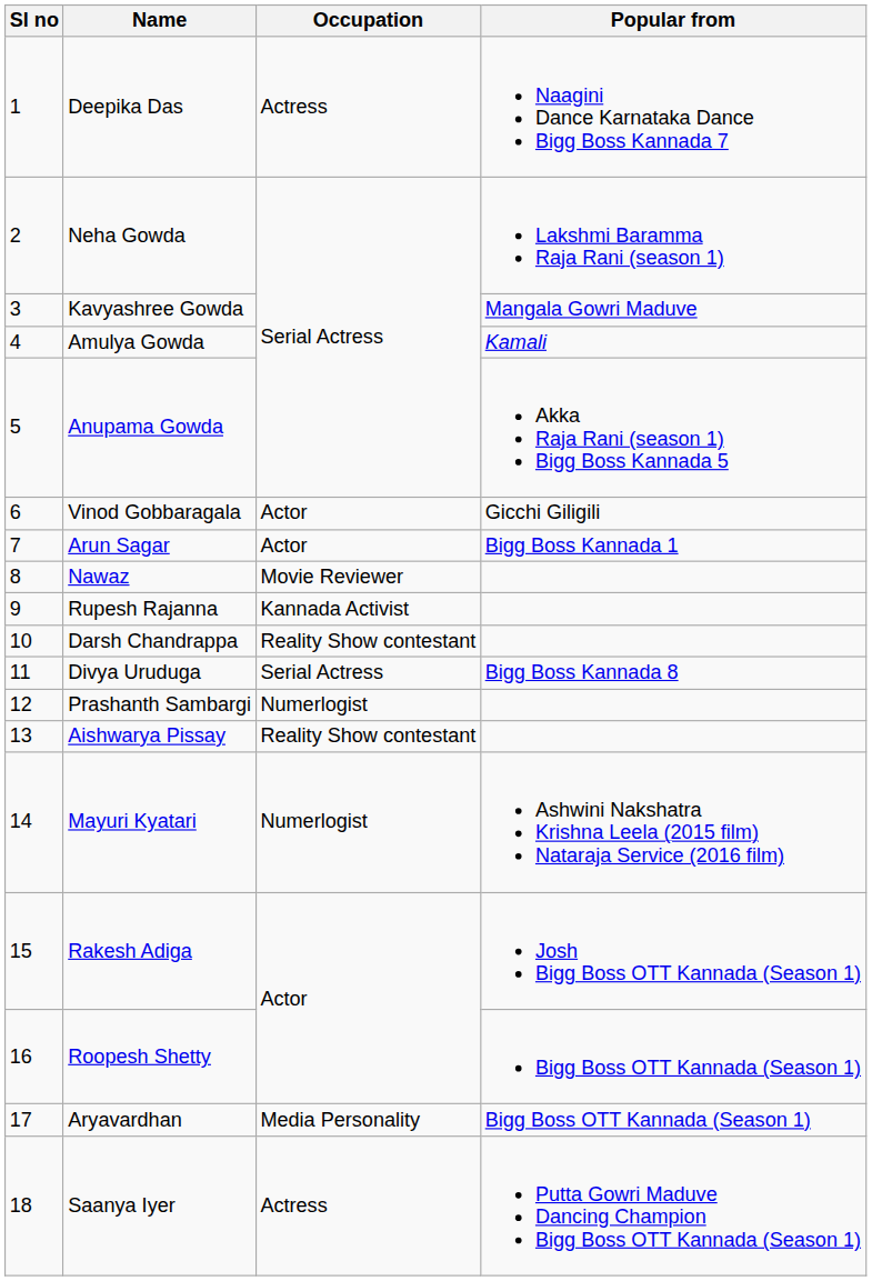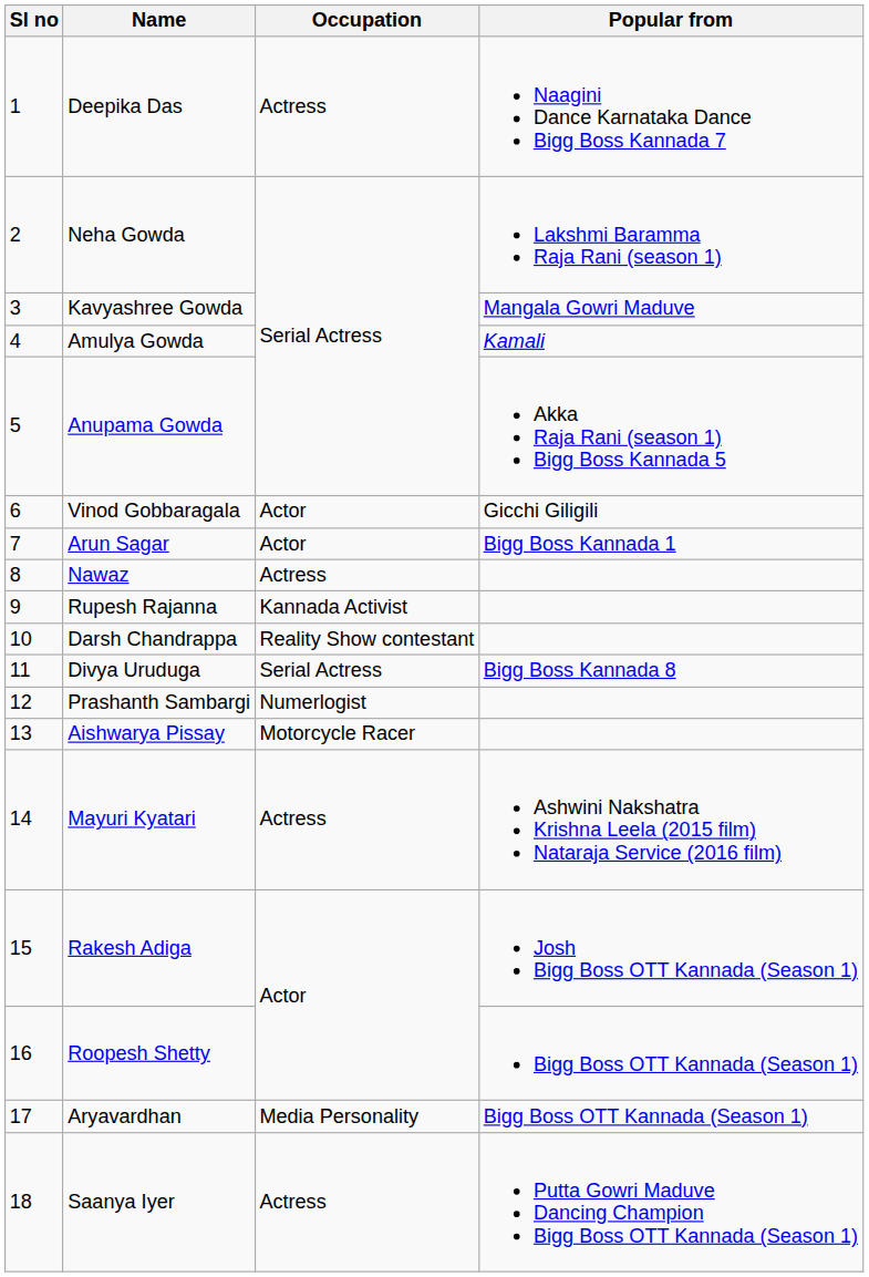Nawaz | Occupation: Movie Reviewer -> Actress
Aishwarya Pissay | Occupation: Reality Show contestant -> Motorcycle Racer
Mayuri Kyatari | Occupation: Numerlogist -> Actress
